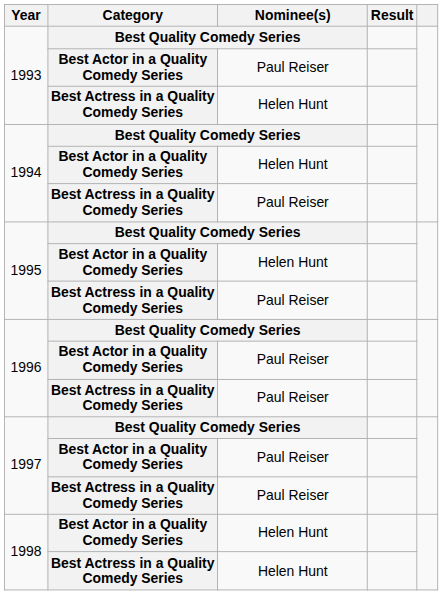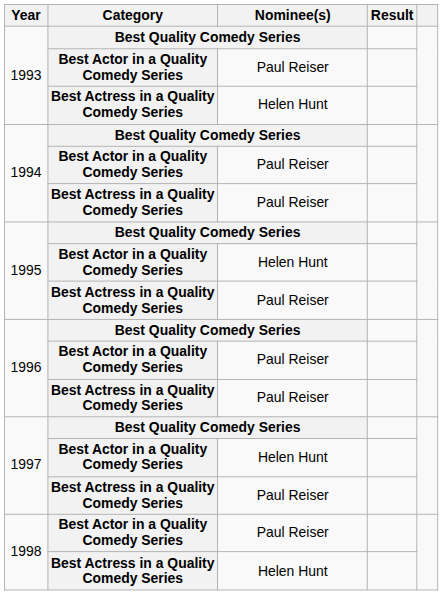1994 / Best Actor in a Quality Comedy Series | Nominee(s): Helen Hunt -> Paul Reiser
1997 / Best Actor in a Quality Comedy Series | Nominee(s): Paul Reiser -> Helen Hunt
1998 / Best Actor in a Quality Comedy Series | Nominee(s): Helen Hunt -> Paul Reiser
